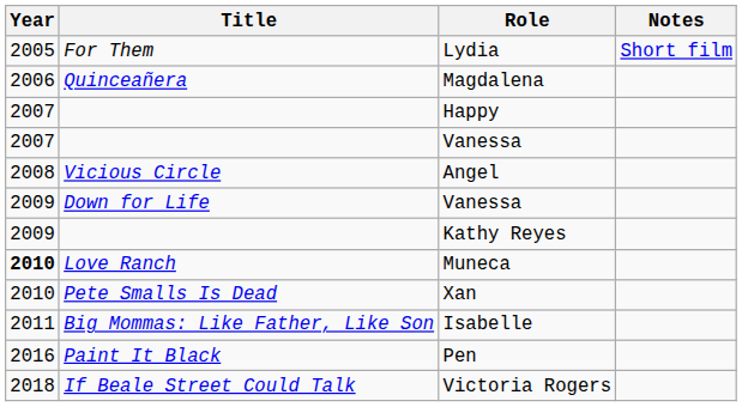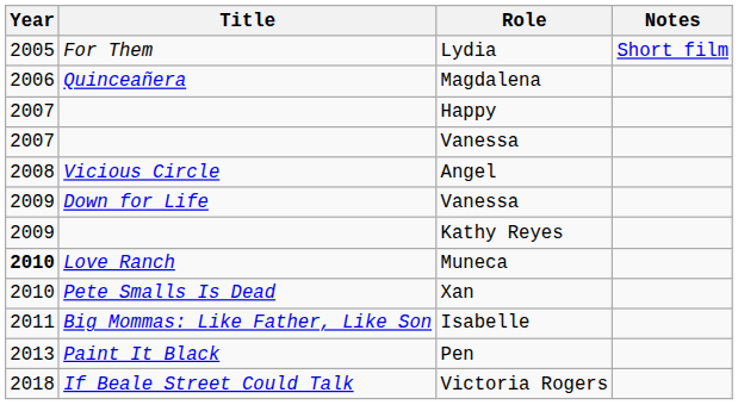Pen | Year: 2016 -> 2013
